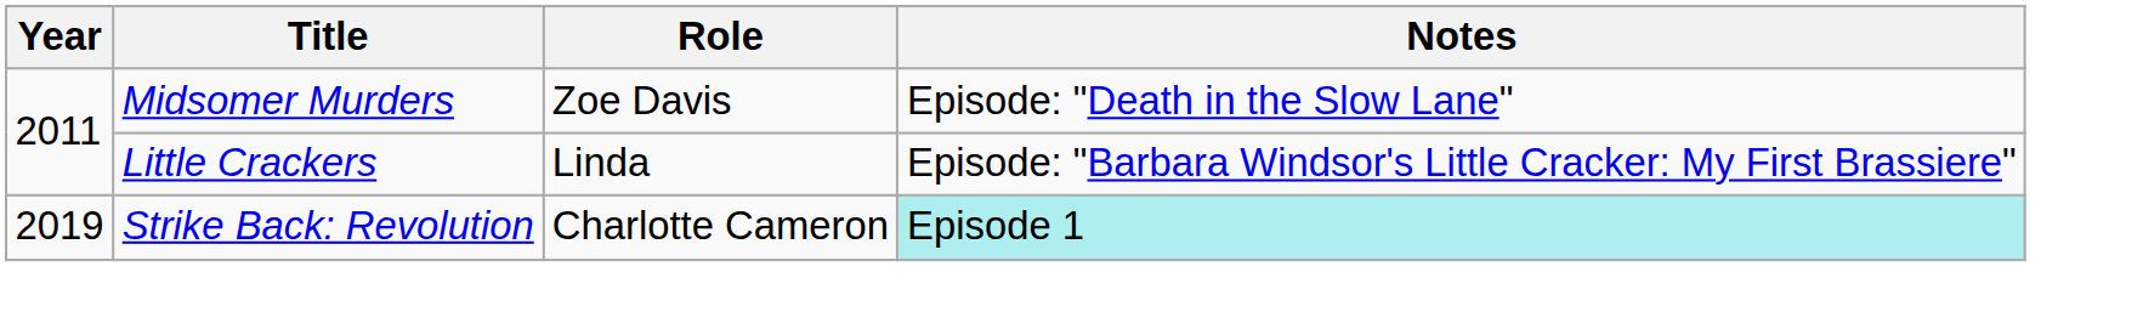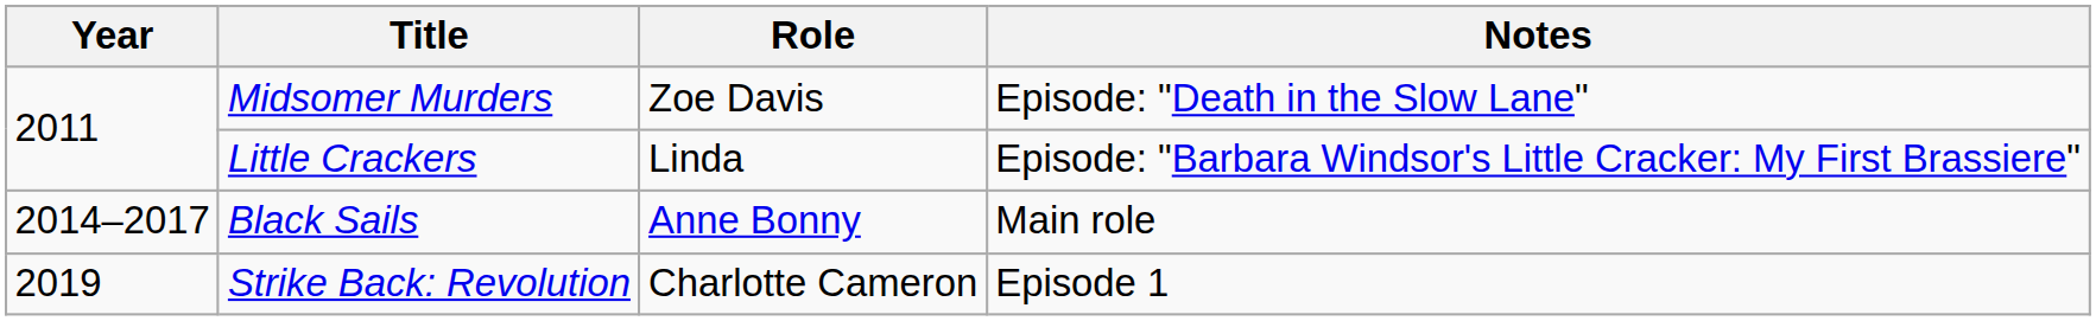+ row: 2014–2017 | Black Sails | Anne Bonny | Main role
Strike Back: Revolution | Notes: paleturquoise background -> no background
